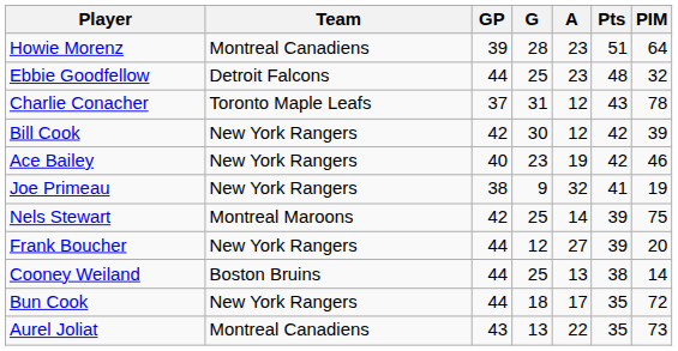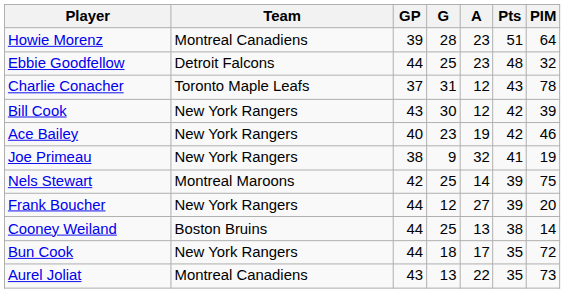Bill Cook | GP: 42 -> 43
